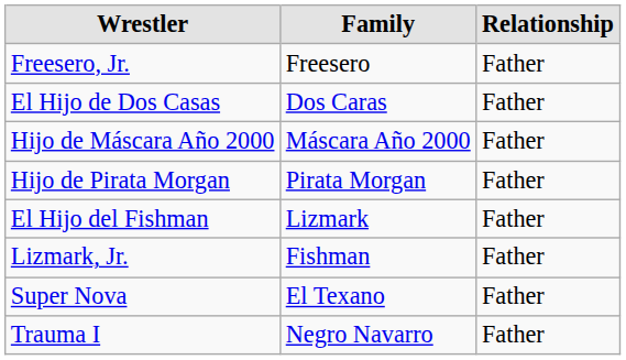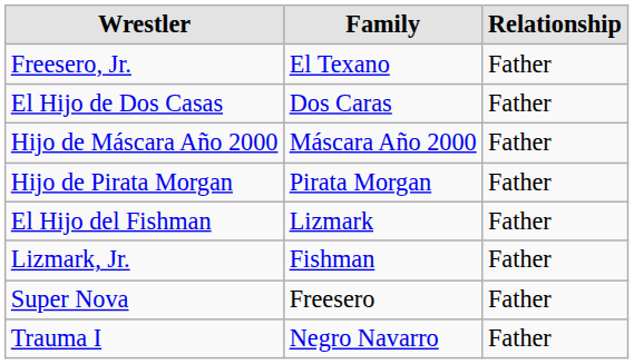Freesero, Jr. | Family: Freesero -> El Texano
Super Nova | Family: El Texano -> Freesero
